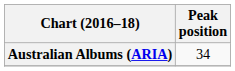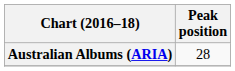Australian Albums (ARIA) | Peak position: 34 -> 28
